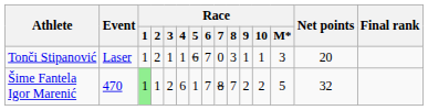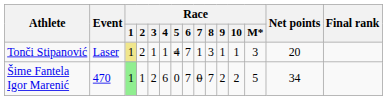Tonči Stipanović | Race / 1: no background -> khaki background
Tonči Stipanović | Race / 5: 6 -> 4
Tonči Stipanović | Race / 7: 0 -> 1
Šime Fantela Igor Marenić | Race / 5: 1 -> 0
Šime Fantela Igor Marenić | Race / 7: 8 -> 0
Šime Fantela Igor Marenić | Net points: 32 -> 34
